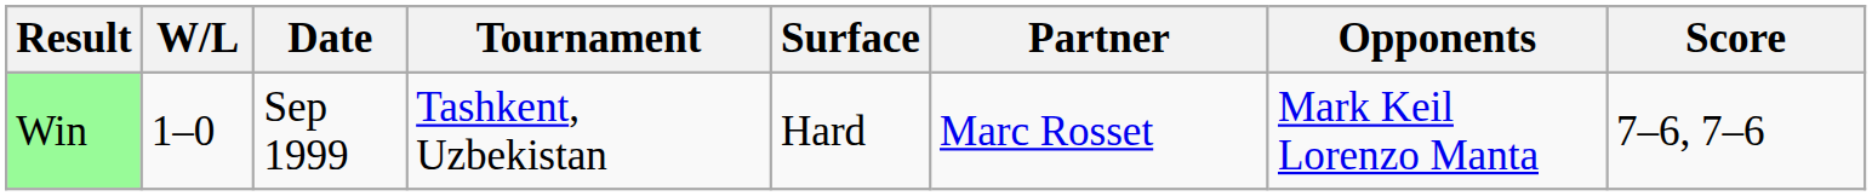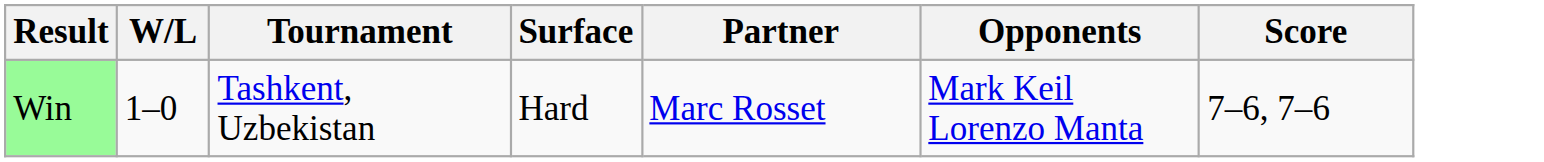- column: Date | Sep 1999
